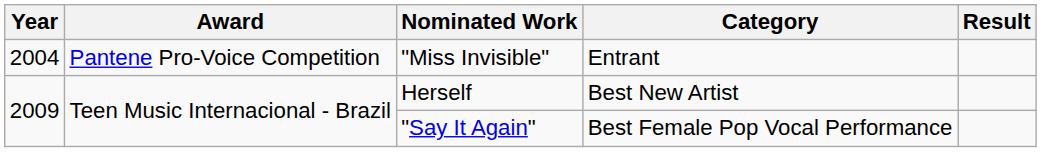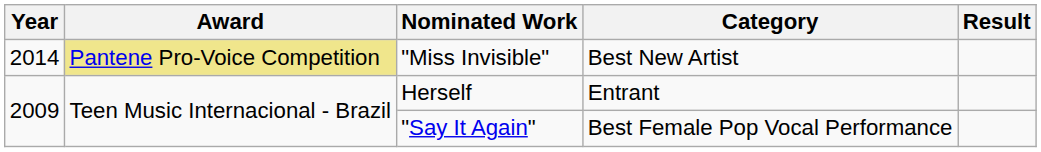"Miss Invisible" | Year: 2004 -> 2014
"Miss Invisible" | Award: no background -> khaki background
"Miss Invisible" | Category: Entrant -> Best New Artist
Herself | Category: Best New Artist -> Entrant
